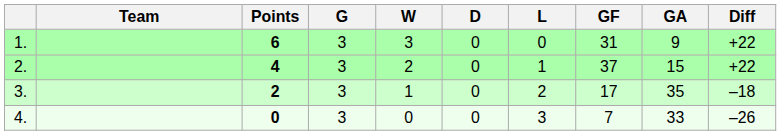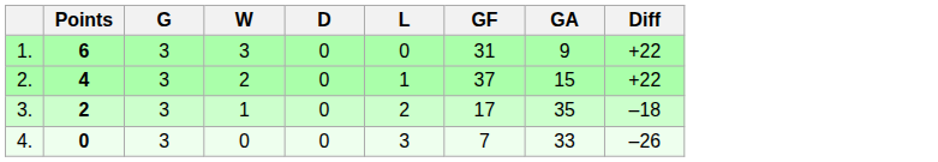- column: Team
